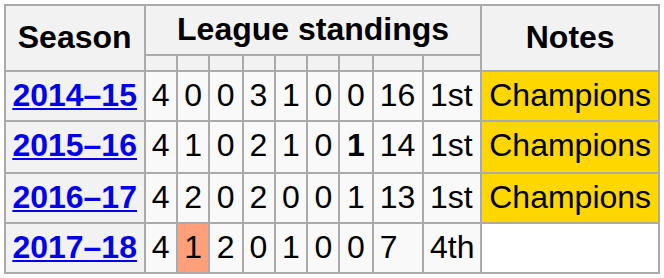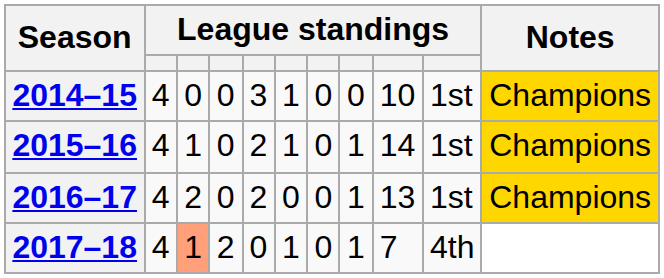2014–15 | column 9: 16 -> 10
2015–16 | column 8: bold -> normal
2017–18 | column 8: 0 -> 1
